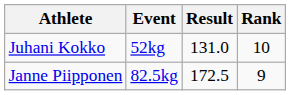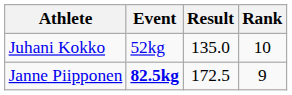Juhani Kokko | Result: 131.0 -> 135.0
Janne Piipponen | Event: normal -> bold
